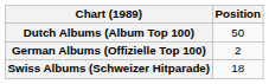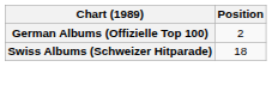- row: Dutch Albums (Album Top 100) | 50
